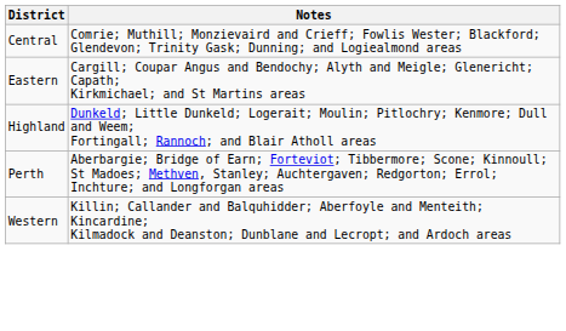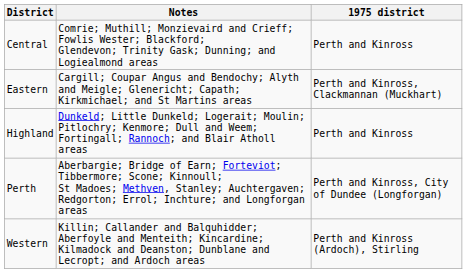+ column: 1975 district | Perth and Kinross | Perth and Kinross, Clackmannan (Muckhart) | Perth and Kinross | Perth and Kinross, City of Dundee (Longforgan) | Perth and Kinross (Ardoch), Stirling
